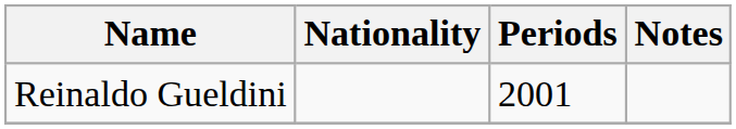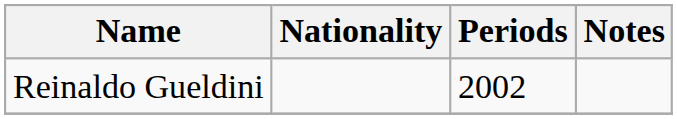Reinaldo Gueldini | Periods: 2001 -> 2002
